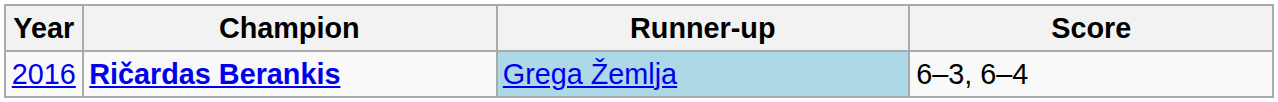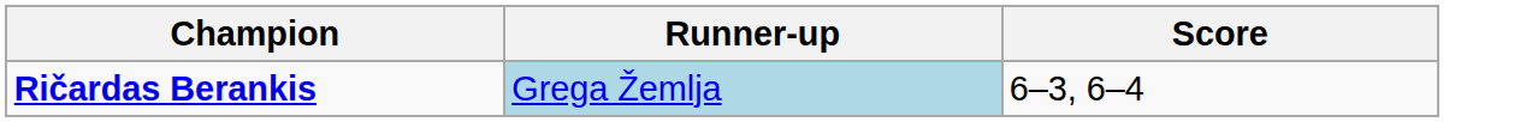- column: Year | 2016
